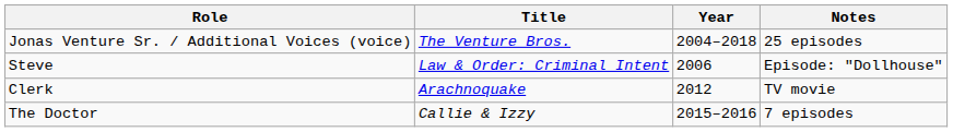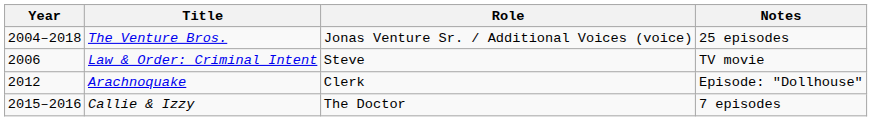columns swapped: Year <-> Role
Law & Order: Criminal Intent | Notes: Episode: "Dollhouse" -> TV movie
Arachnoquake | Notes: TV movie -> Episode: "Dollhouse"
